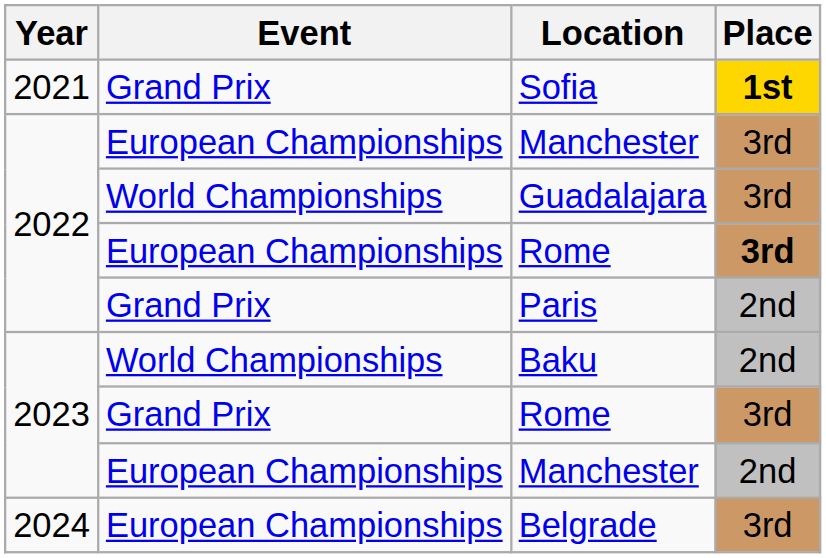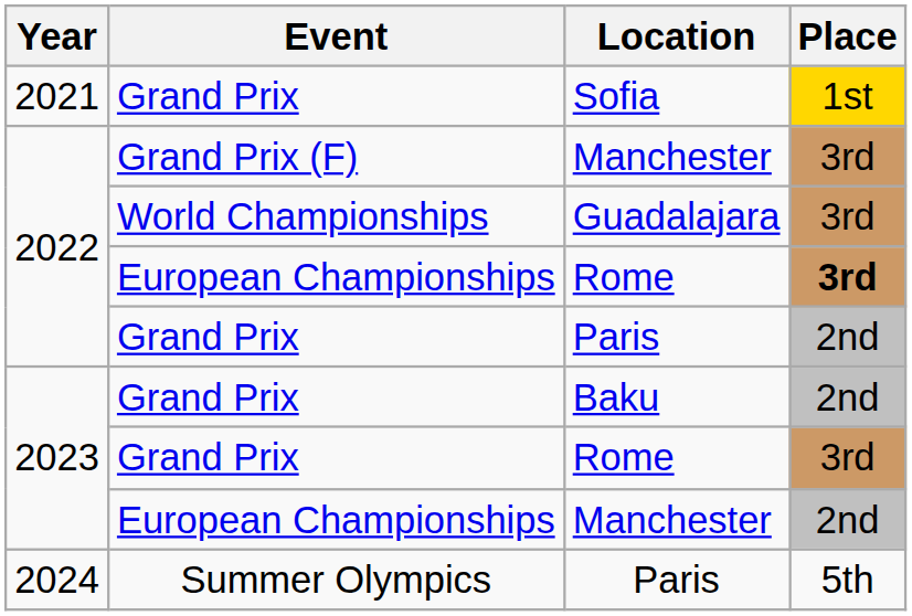Sofia | Place: bold -> normal
2022 / Manchester | Event: European Championships -> Grand Prix (F)
Baku | Event: World Championships -> Grand Prix
- row: 2024 | European Championships | Belgrade | 3rd
+ row: 2024 | Summer Olympics | Paris | 5th
